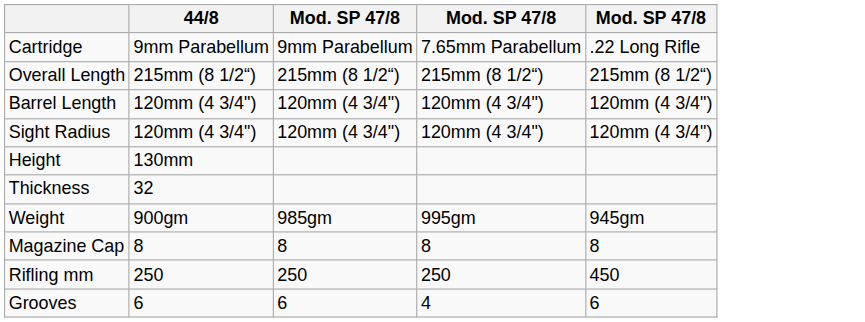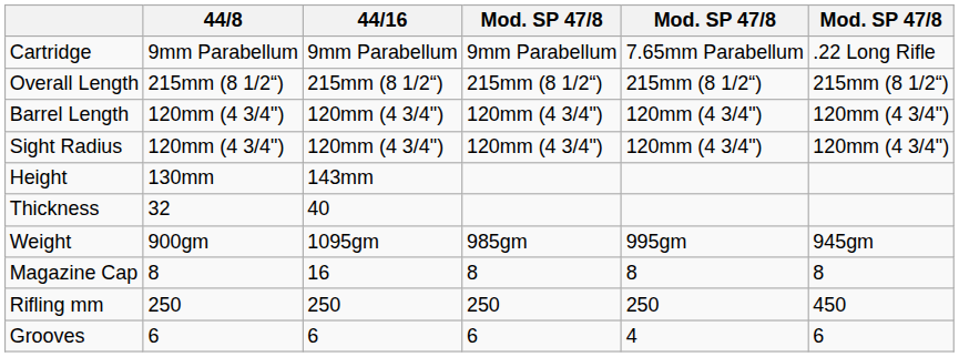+ column: 44/16 | 9mm Parabellum | 215mm (8 1/2“) | 120mm (4 3/4") | 120mm (4 3/4") | 143mm | 40 | 1095gm | 16 | 250 | 6
